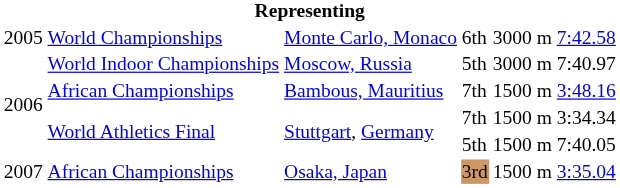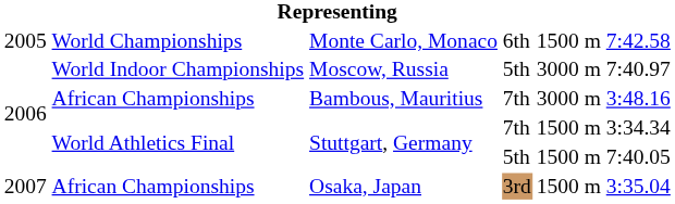Monte Carlo, Monaco | column 5: 3000 m -> 1500 m
Bambous, Mauritius | column 5: 1500 m -> 3000 m
